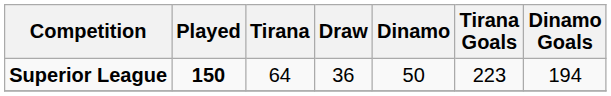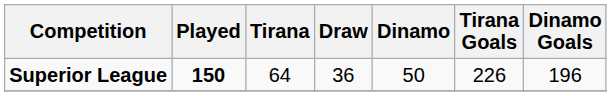Superior League | Tirana Goals: 223 -> 226
Superior League | Dinamo Goals: 194 -> 196
